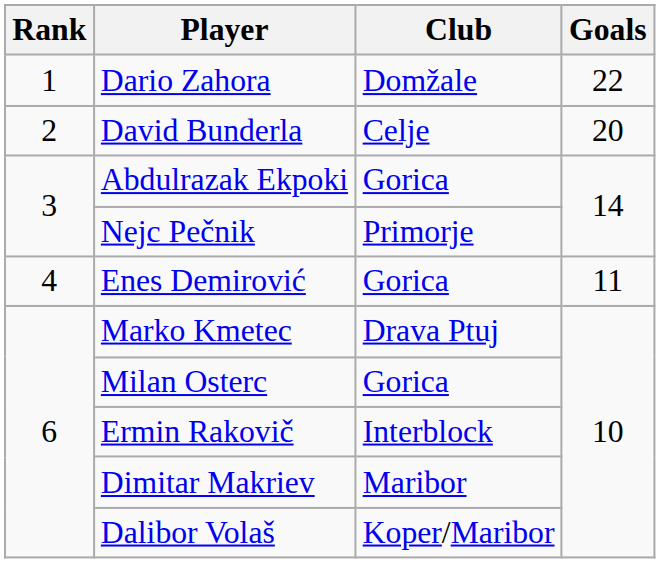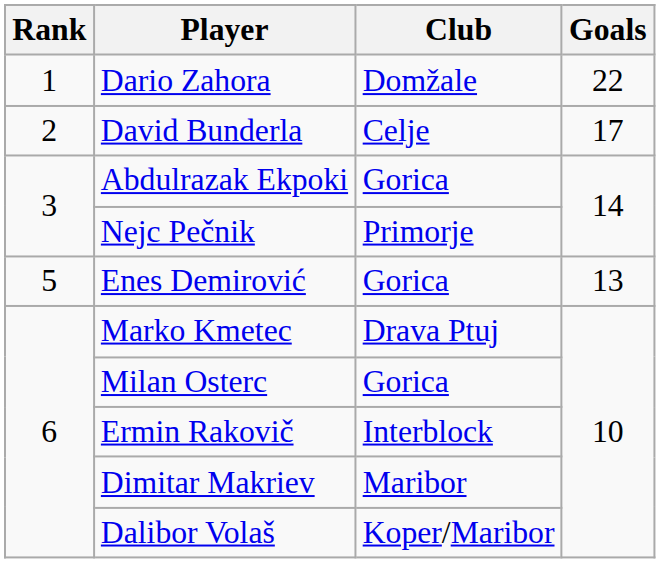David Bunderla | Goals: 20 -> 17
Enes Demirović | Rank: 4 -> 5
Enes Demirović | Goals: 11 -> 13
